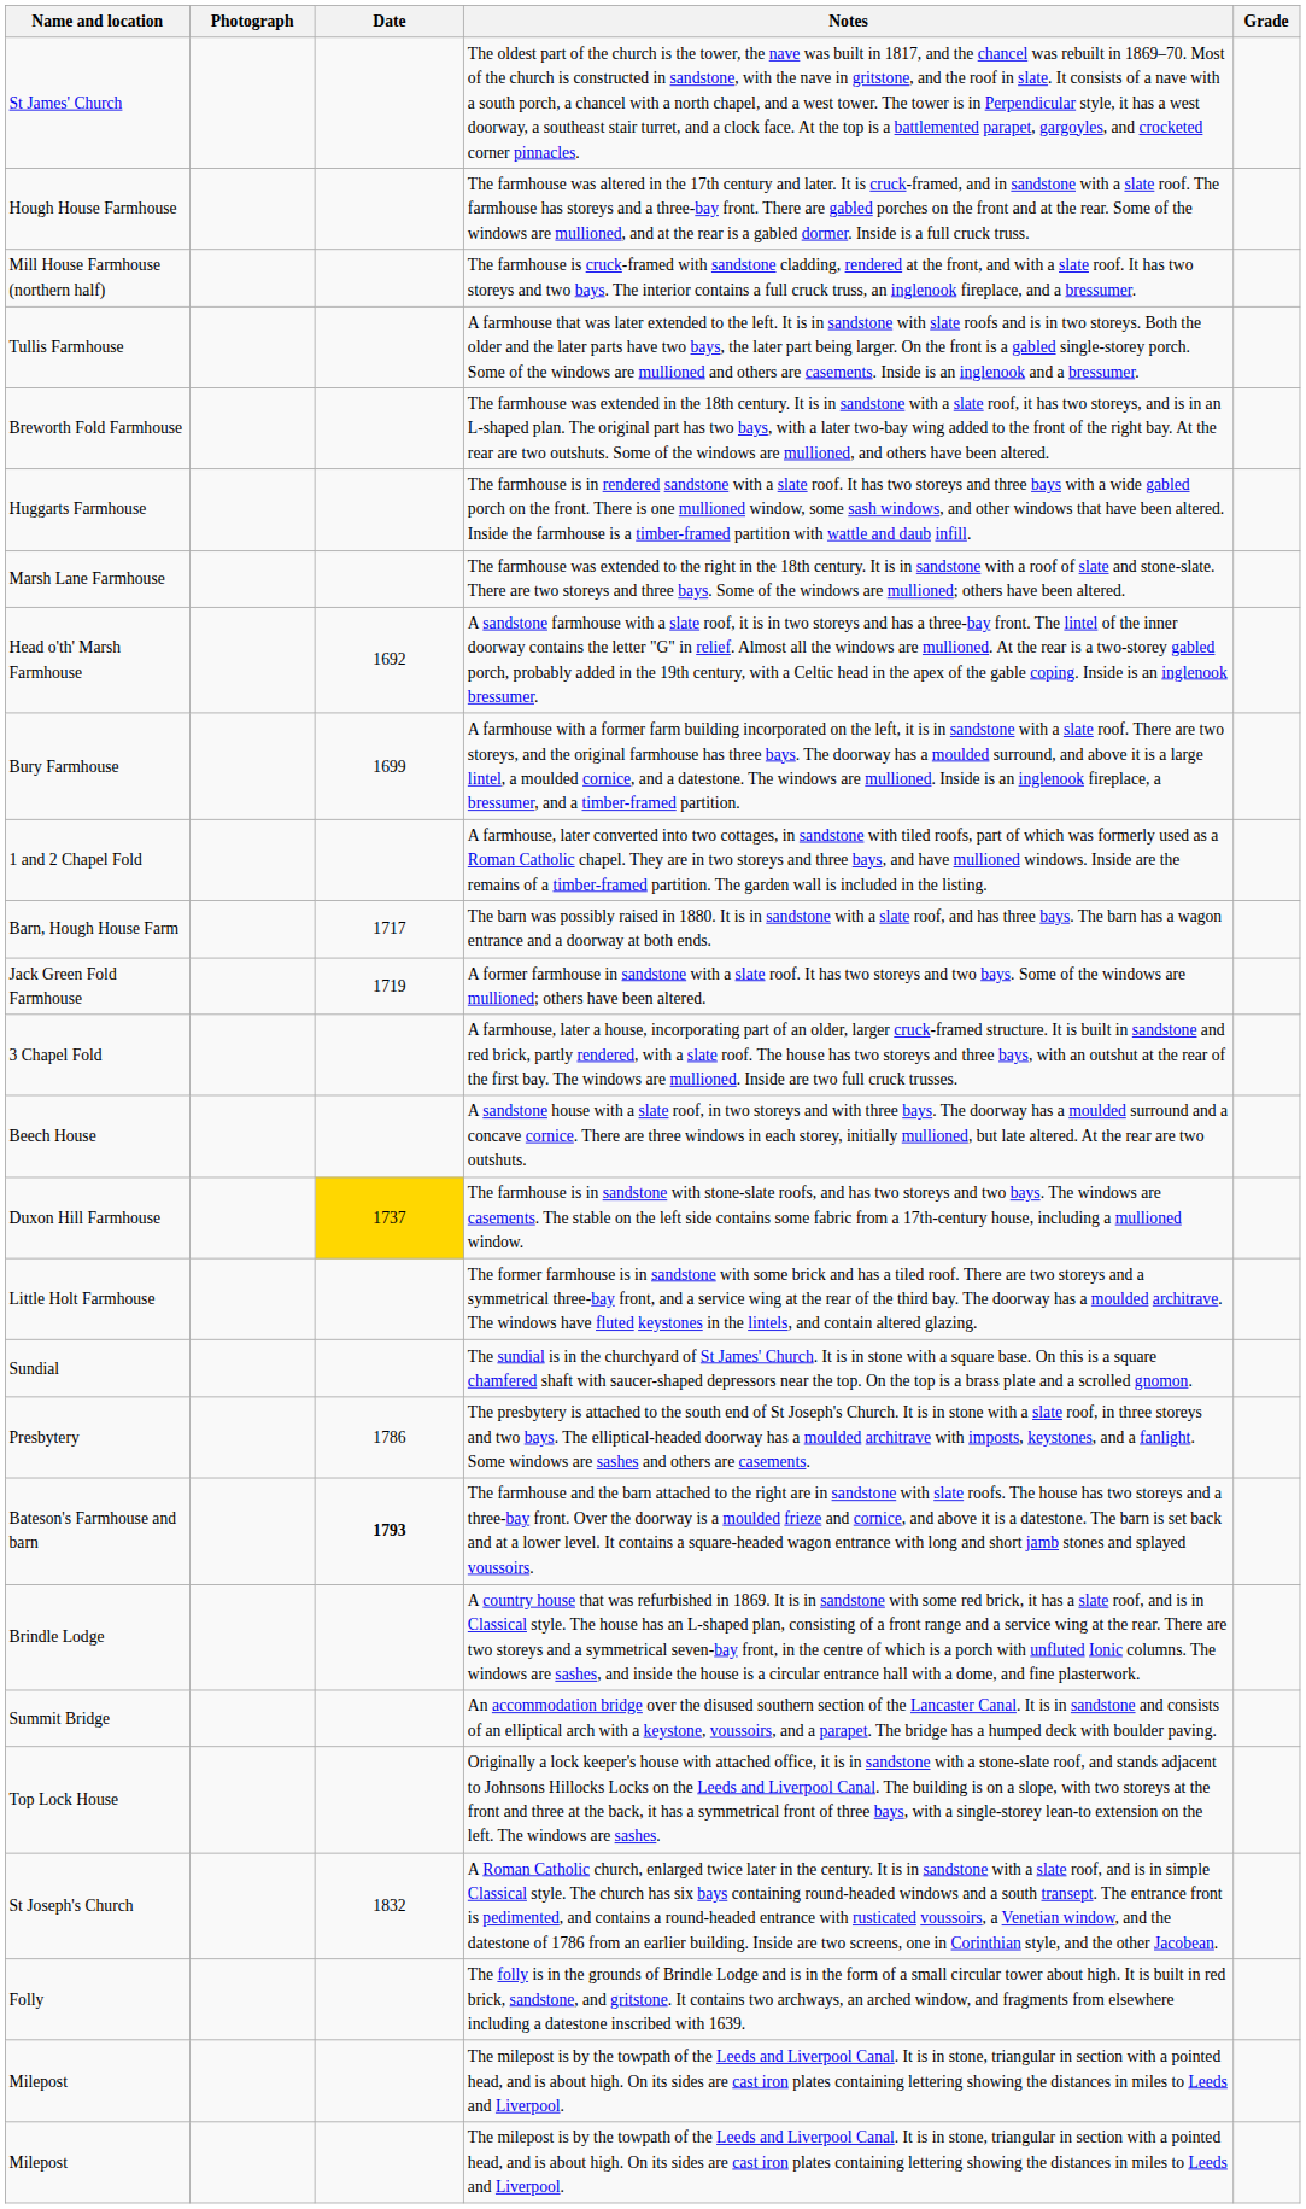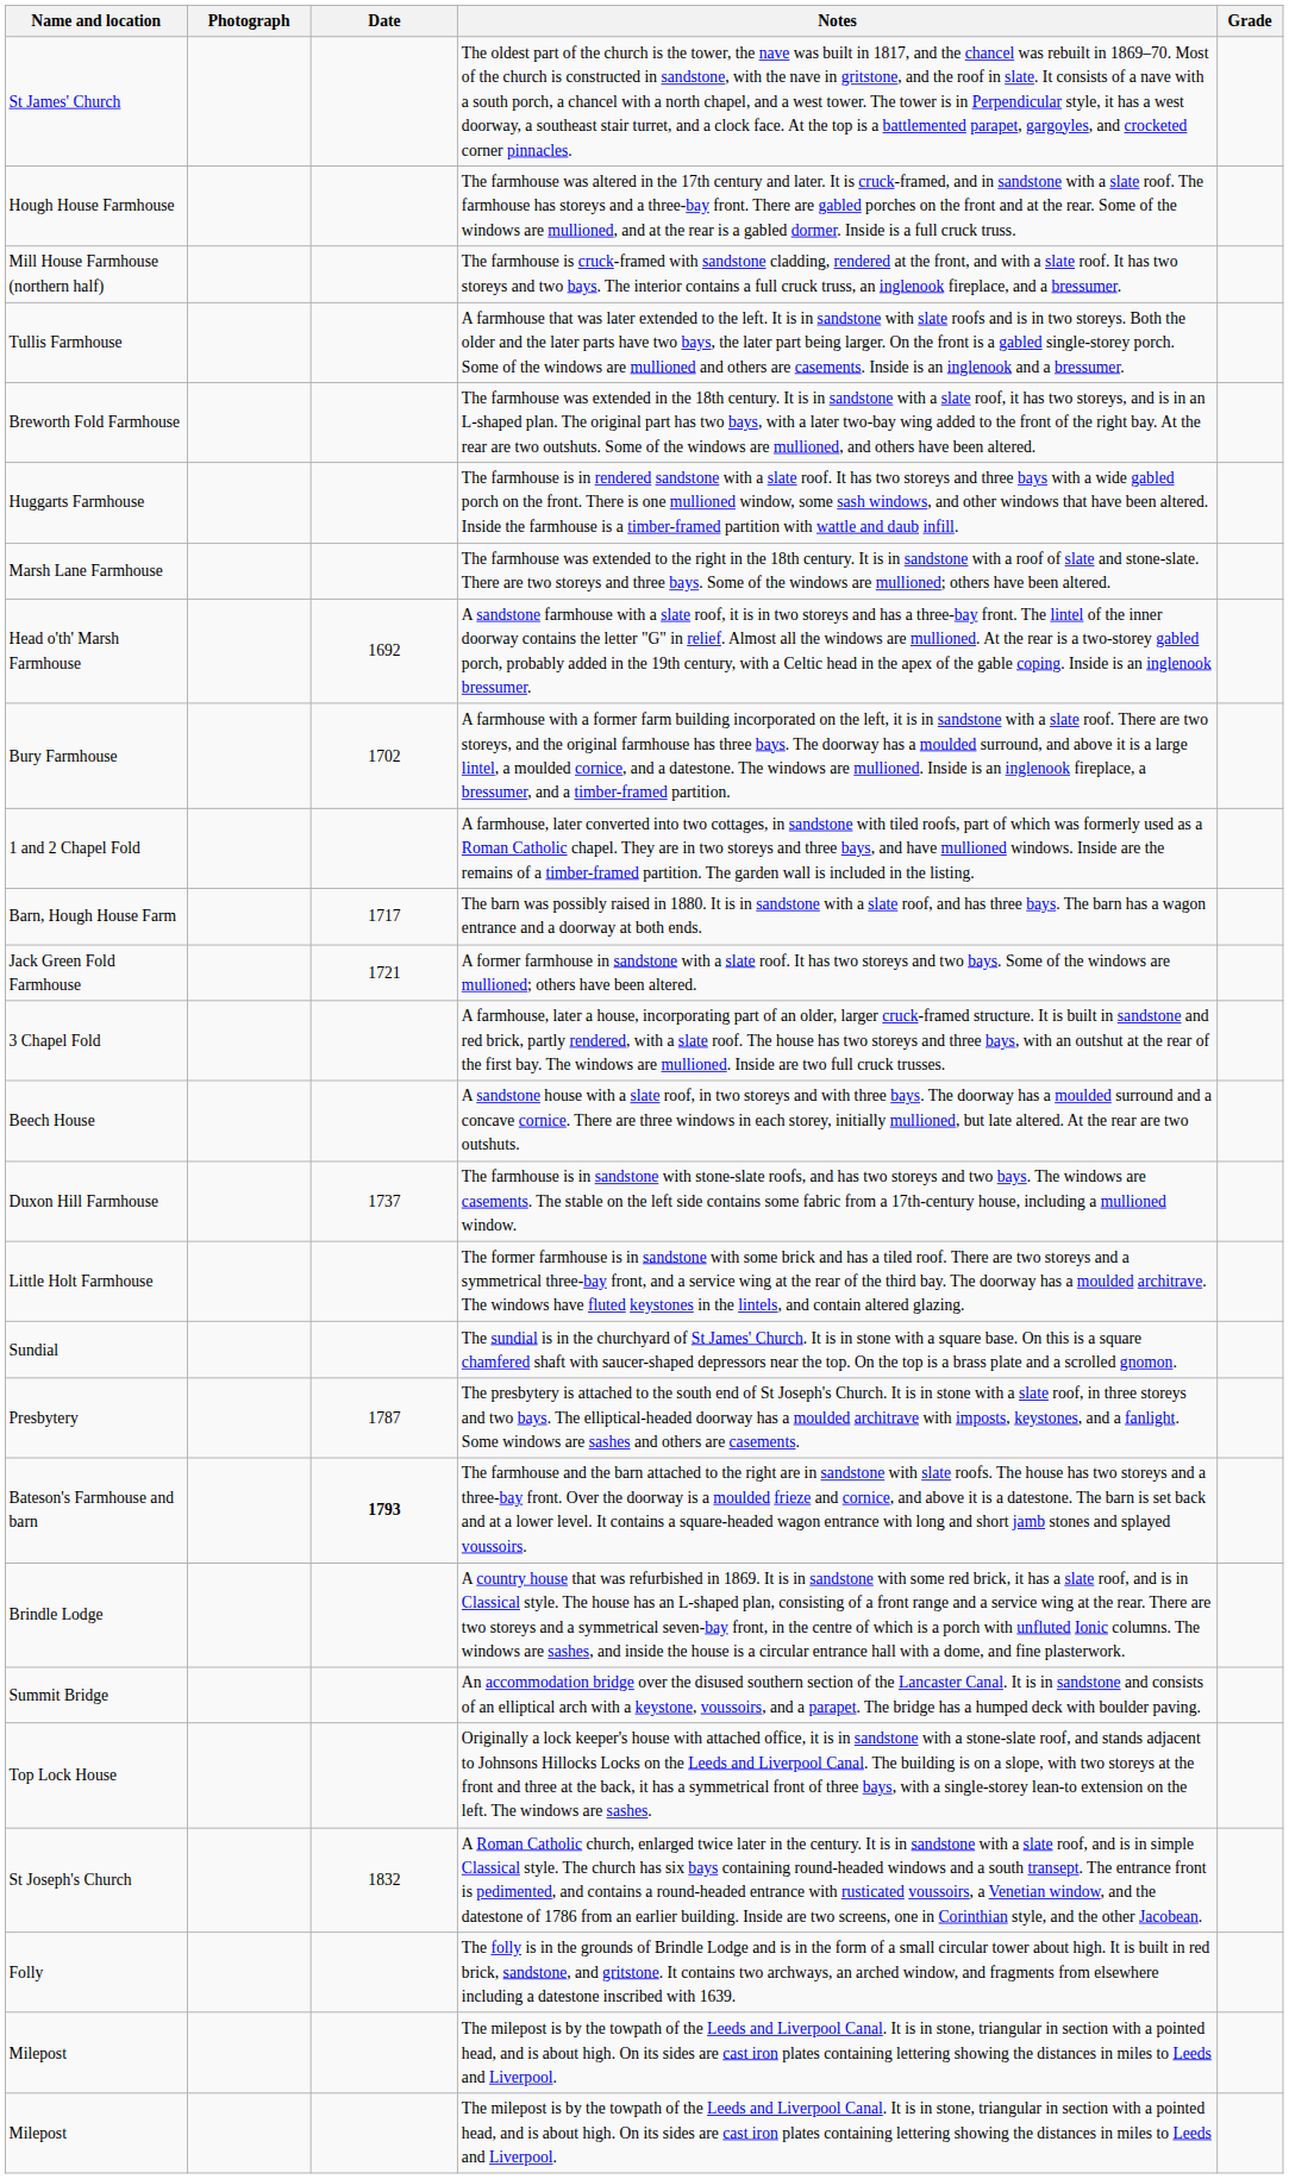Bury Farmhouse | Date: 1699 -> 1702
Jack Green Fold Farmhouse | Date: 1719 -> 1721
Duxon Hill Farmhouse | Date: gold background -> no background
Presbytery | Date: 1786 -> 1787
